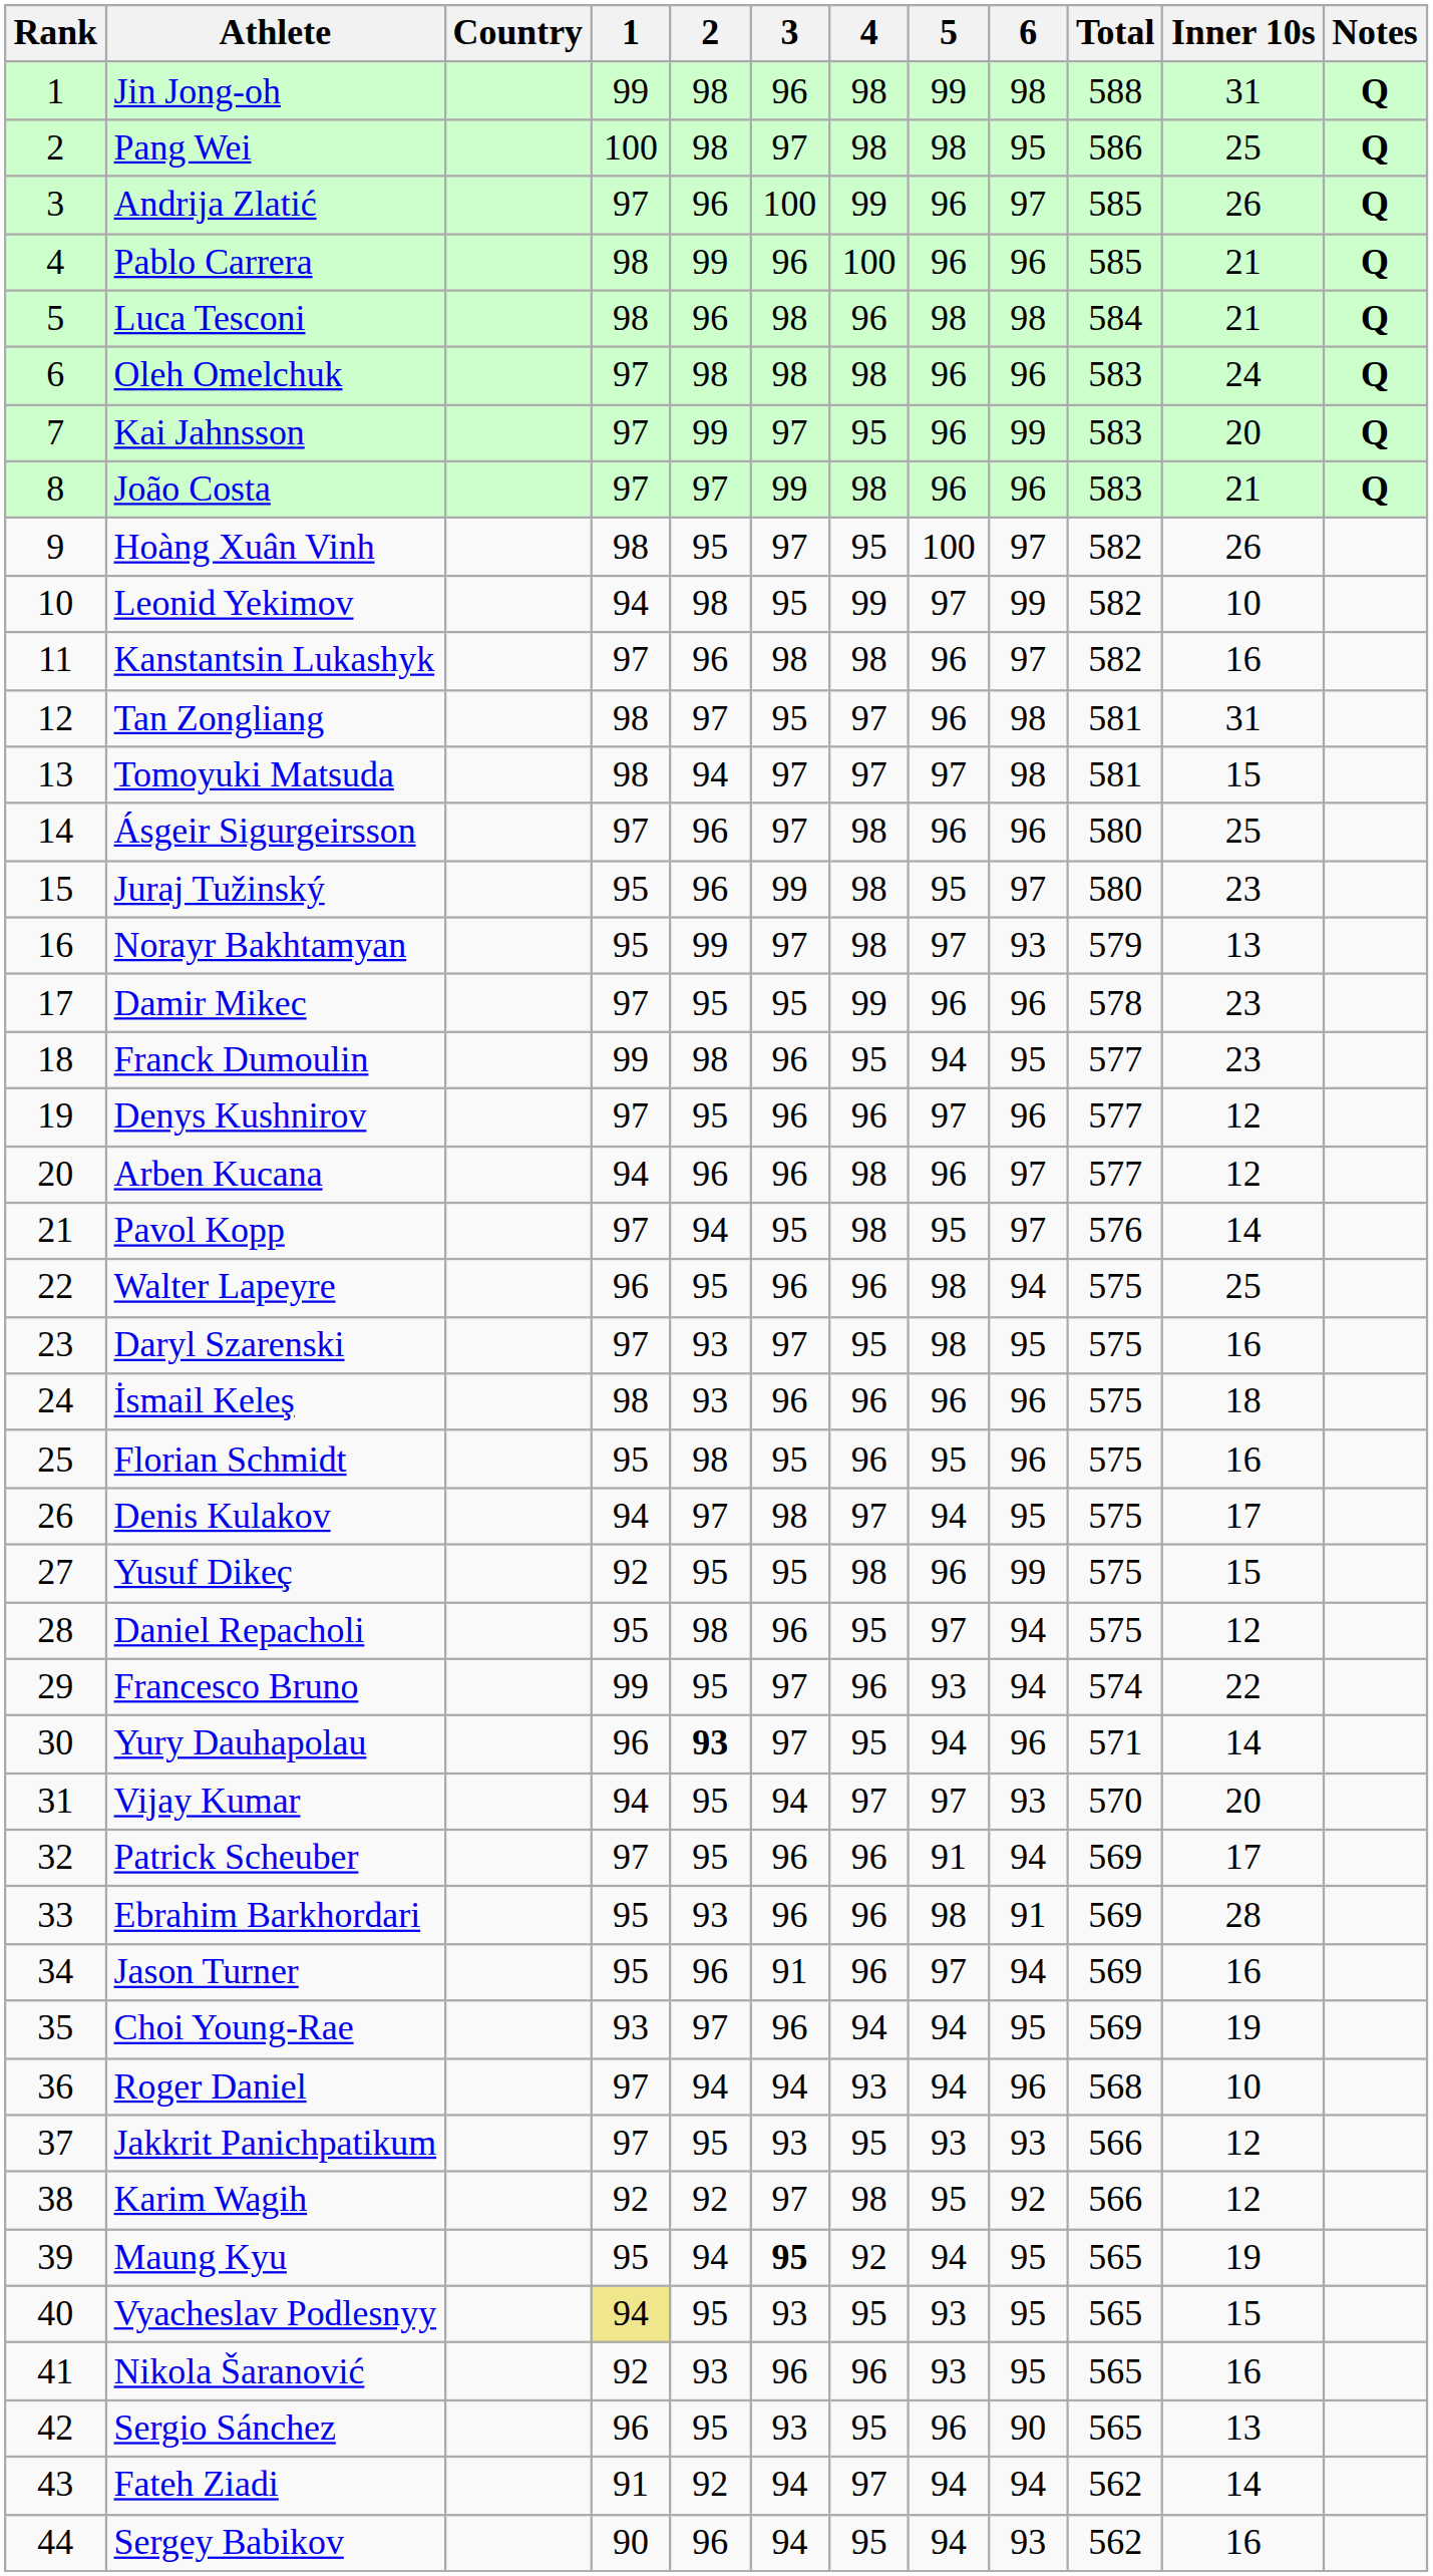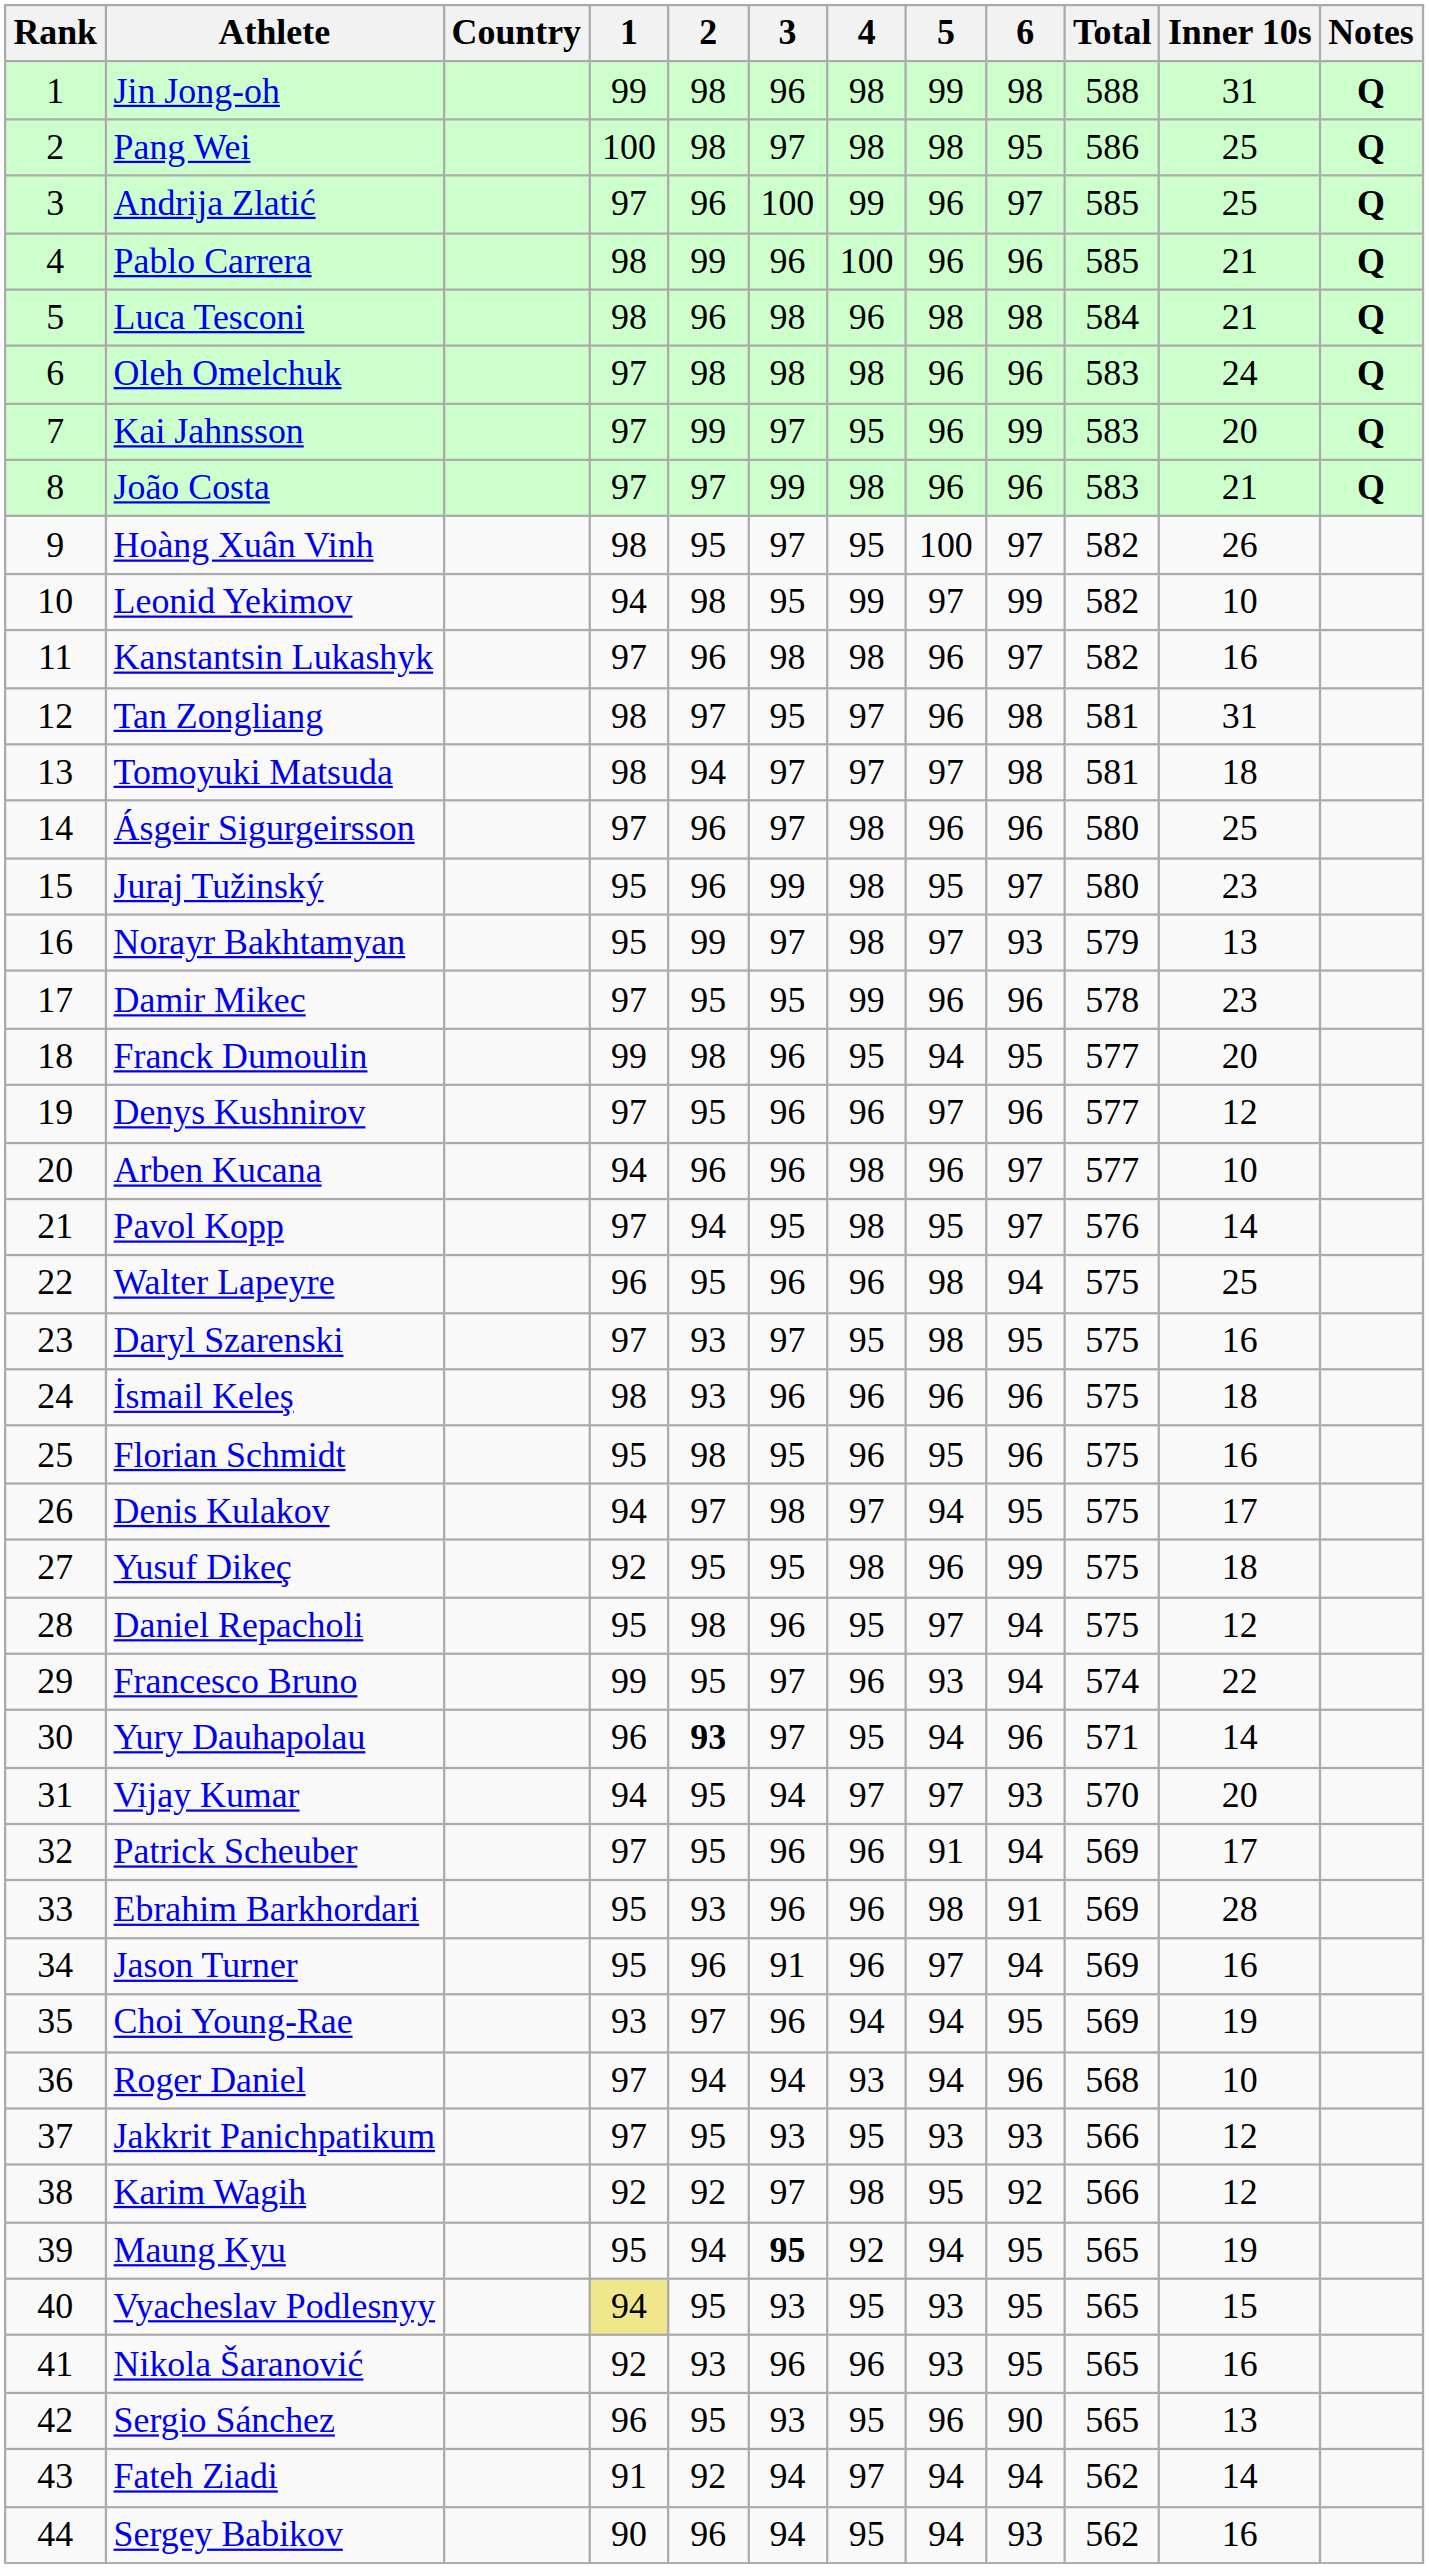Andrija Zlatić | Inner 10s: 26 -> 25
Tomoyuki Matsuda | Inner 10s: 15 -> 18
Franck Dumoulin | Inner 10s: 23 -> 20
Arben Kucana | Inner 10s: 12 -> 10
Yusuf Dikeç | Inner 10s: 15 -> 18
